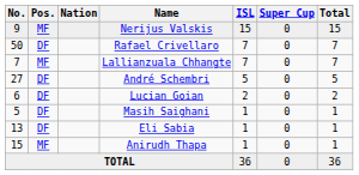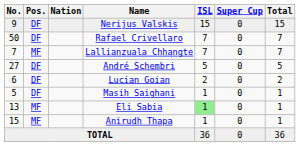Nerijus Valskis | Pos.: MF -> DF
Eli Sabia | Pos.: DF -> MF
Eli Sabia | ISL: no background -> lightgreen background
